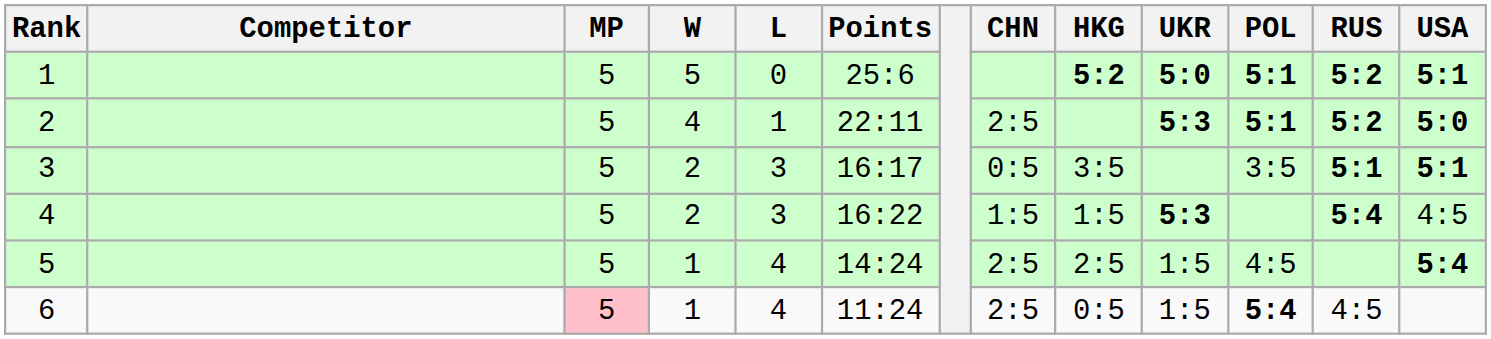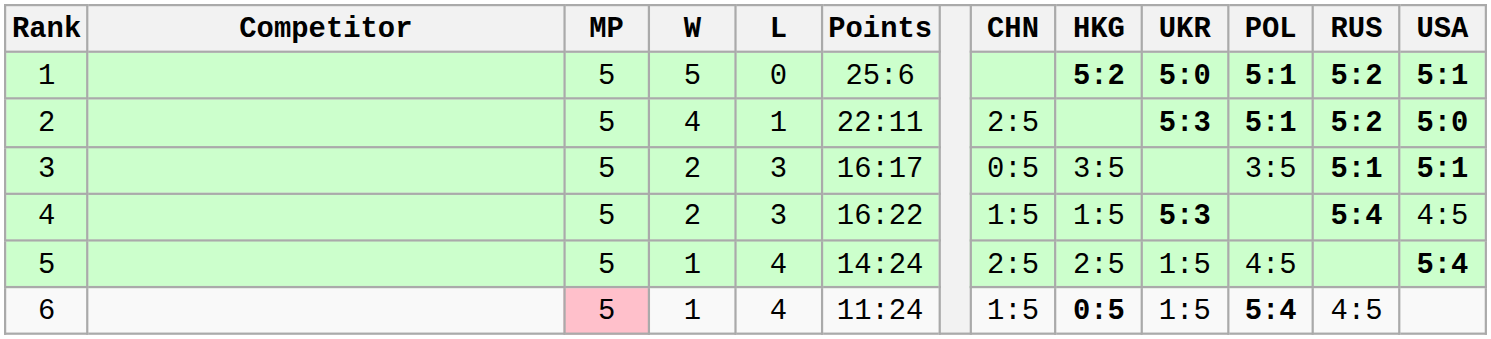6 | CHN: 2:5 -> 1:5
6 | HKG: normal -> bold
